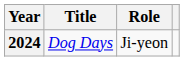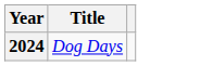- column: Role | Ji-yeon
